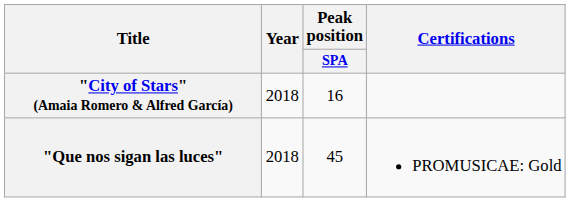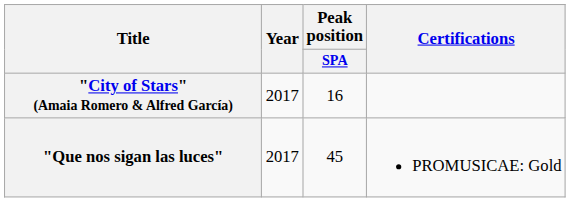"City of Stars" (Amaia Romero & Alfred García) | Year: 2018 -> 2017
"Que nos sigan las luces" | Year: 2018 -> 2017
